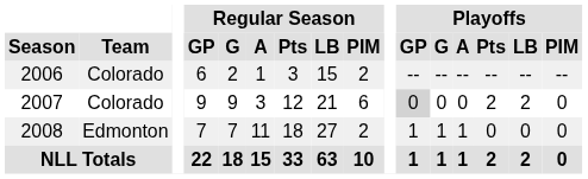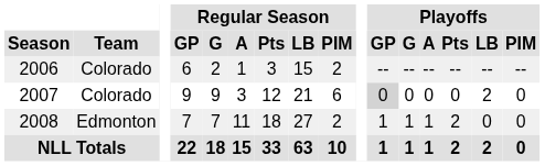2007 | Playoffs / Pts: 2 -> 0
2008 | Playoffs / Pts: 0 -> 2
